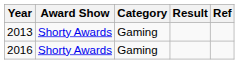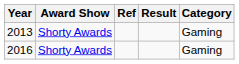columns swapped: Category <-> Ref
